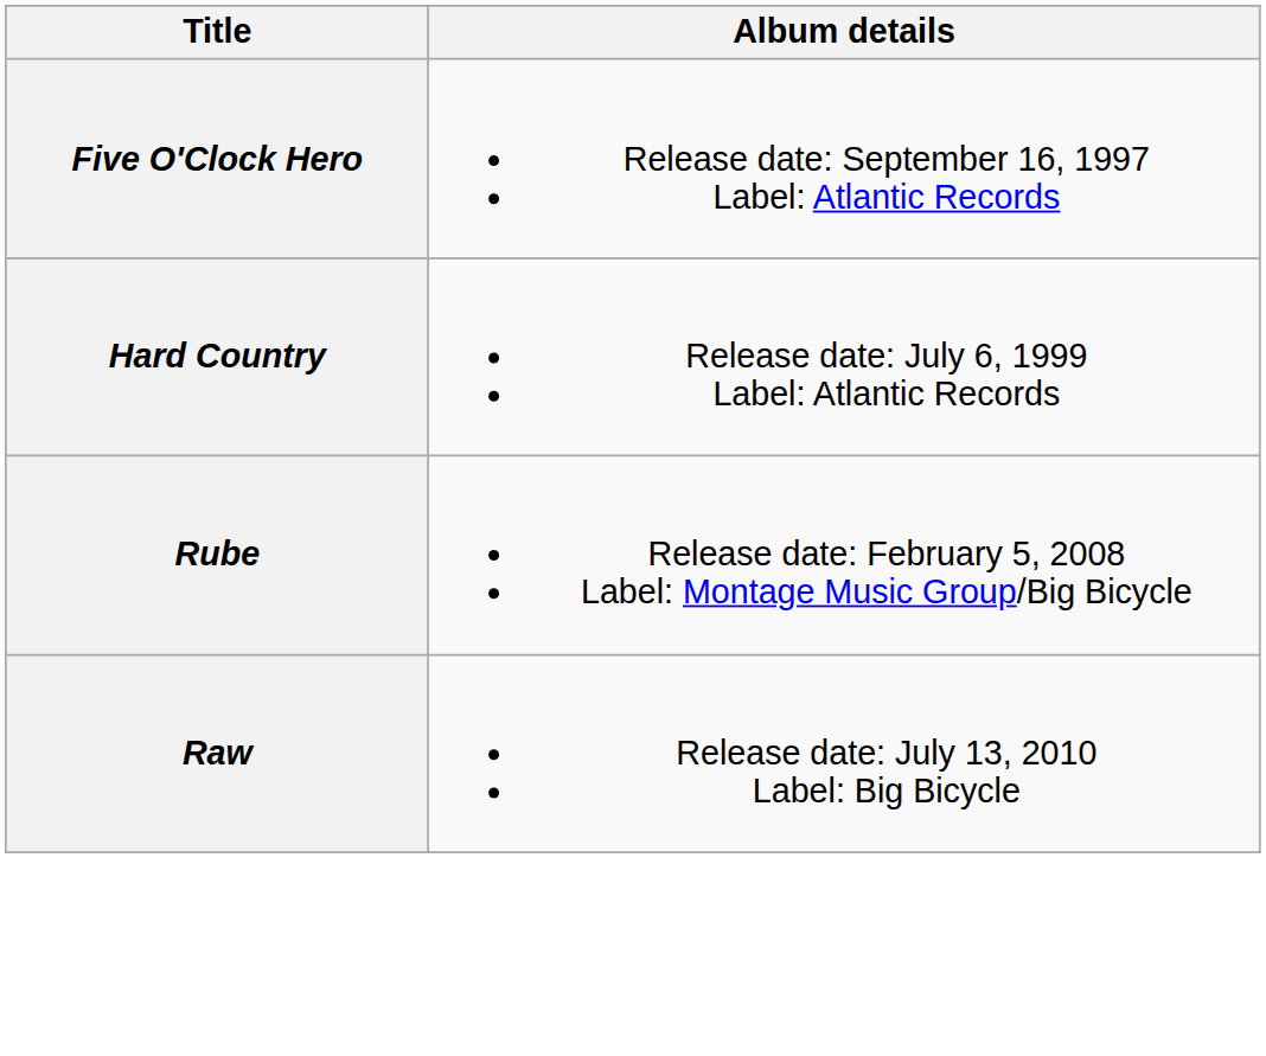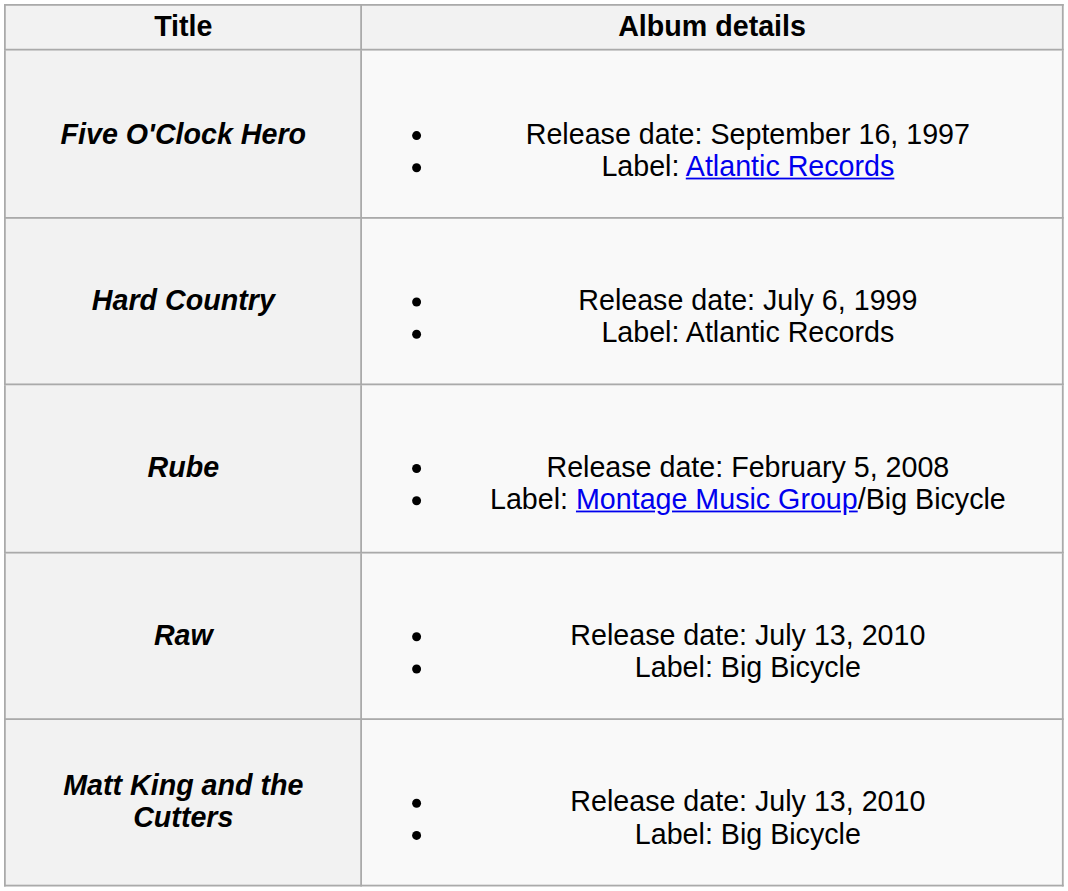+ row: Matt King and the Cutters | Release date: July 13, 2010 Label: Big Bicycle
